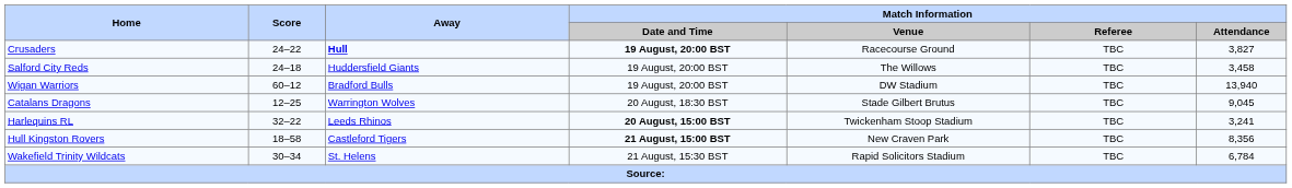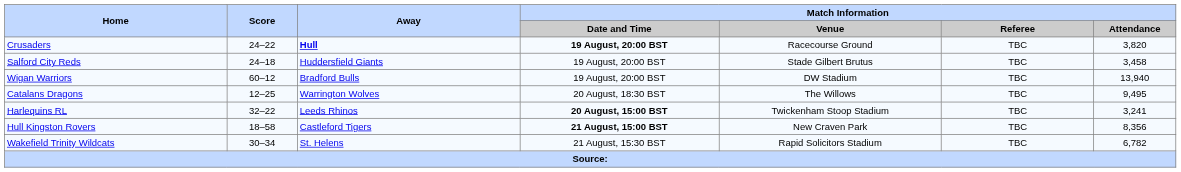Crusaders | Match Information / Attendance: 3,827 -> 3,820
Salford City Reds | Match Information / Venue: The Willows -> Stade Gilbert Brutus
Catalans Dragons | Match Information / Venue: Stade Gilbert Brutus -> The Willows
Catalans Dragons | Match Information / Attendance: 9,045 -> 9,495
Wakefield Trinity Wildcats | Match Information / Attendance: 6,784 -> 6,782
